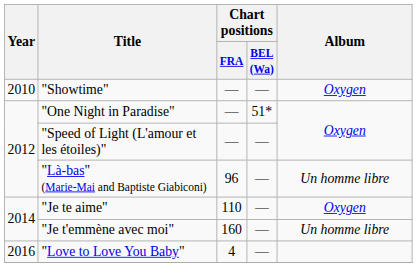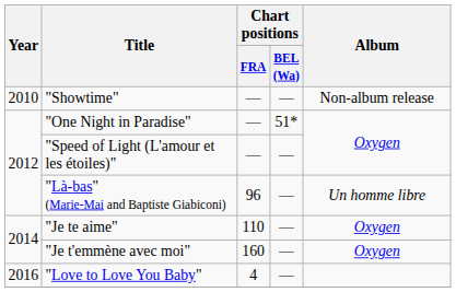"Showtime" | Album: Oxygen -> Non-album release
"Je t'emmène avec moi" | Album: Un homme libre -> Oxygen
